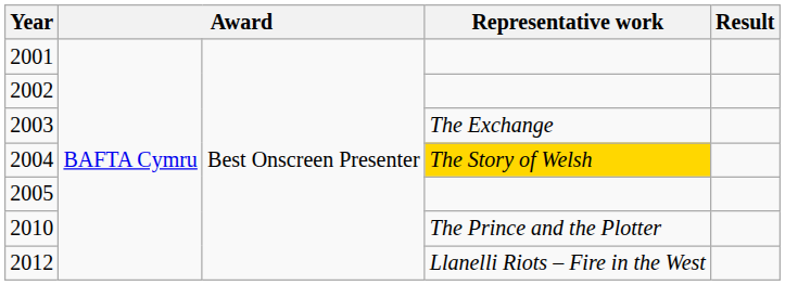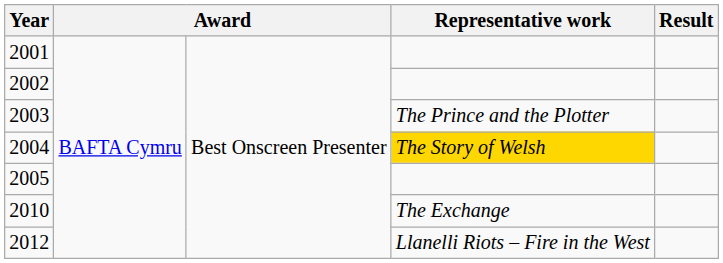2003 | Representative work: The Exchange -> The Prince and the Plotter
2010 | Representative work: The Prince and the Plotter -> The Exchange
